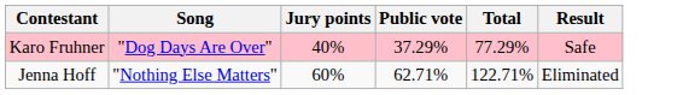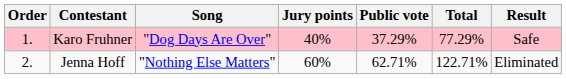+ column: Order | 1. | 2.
